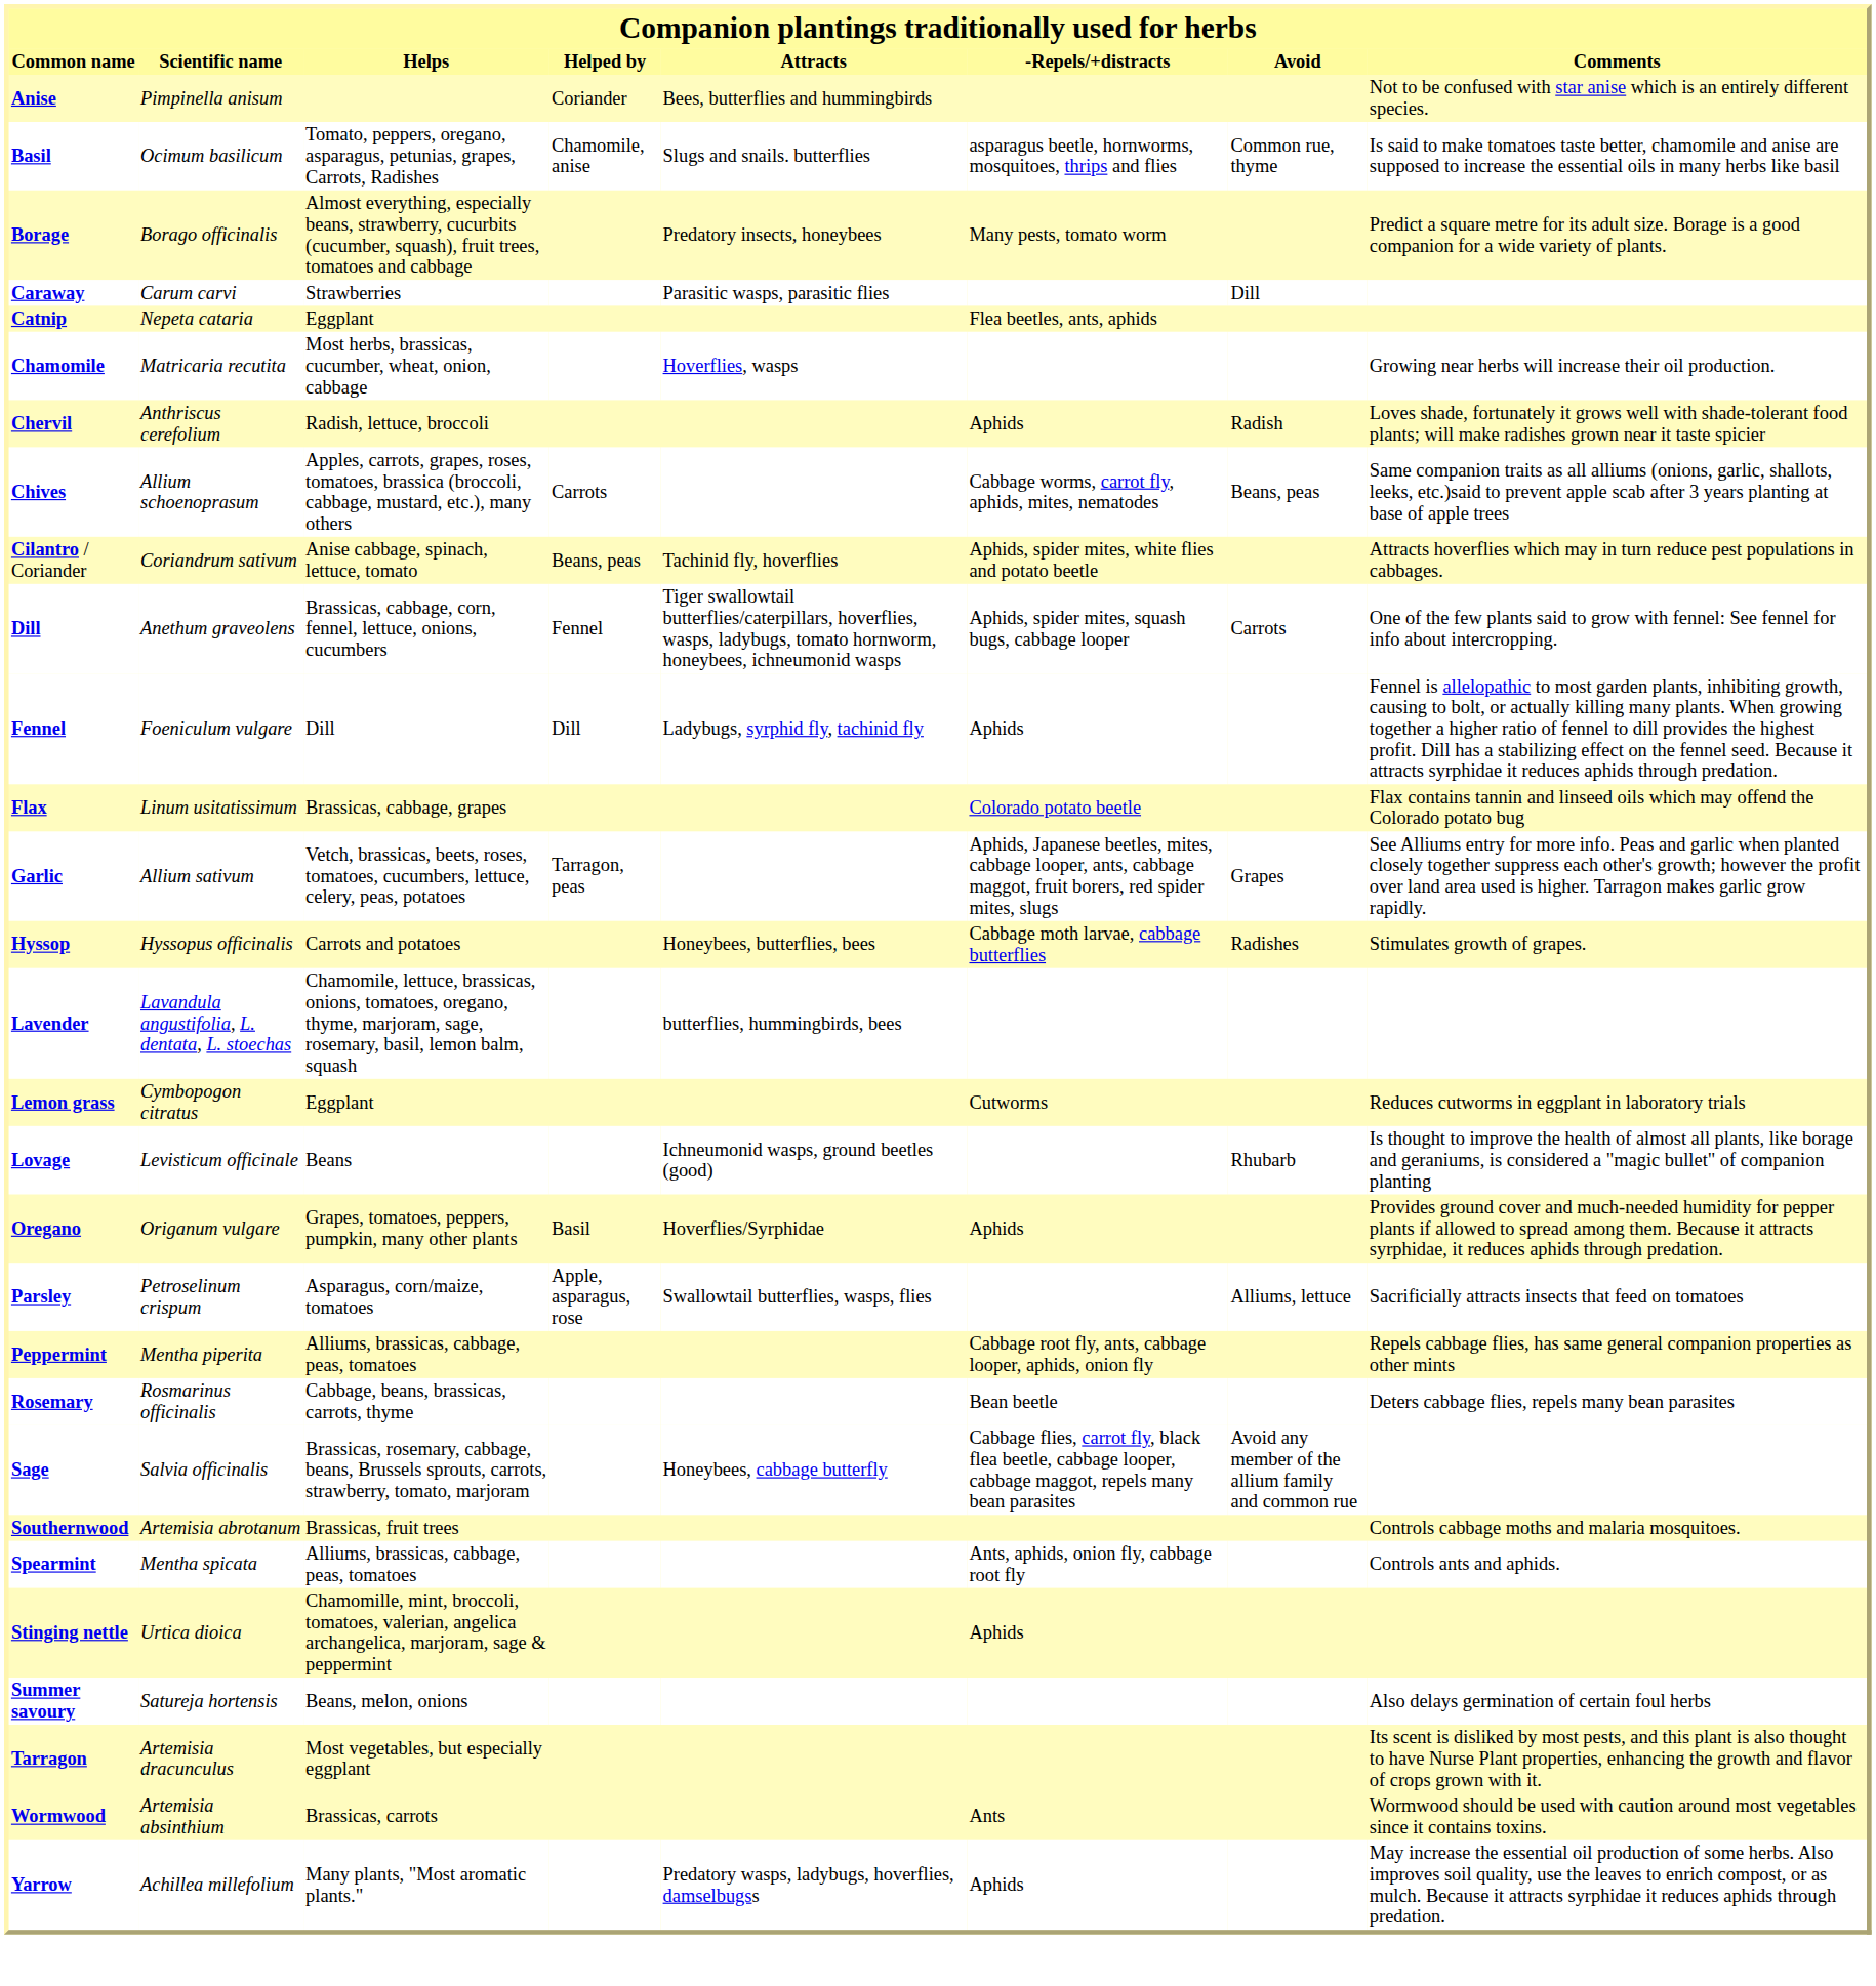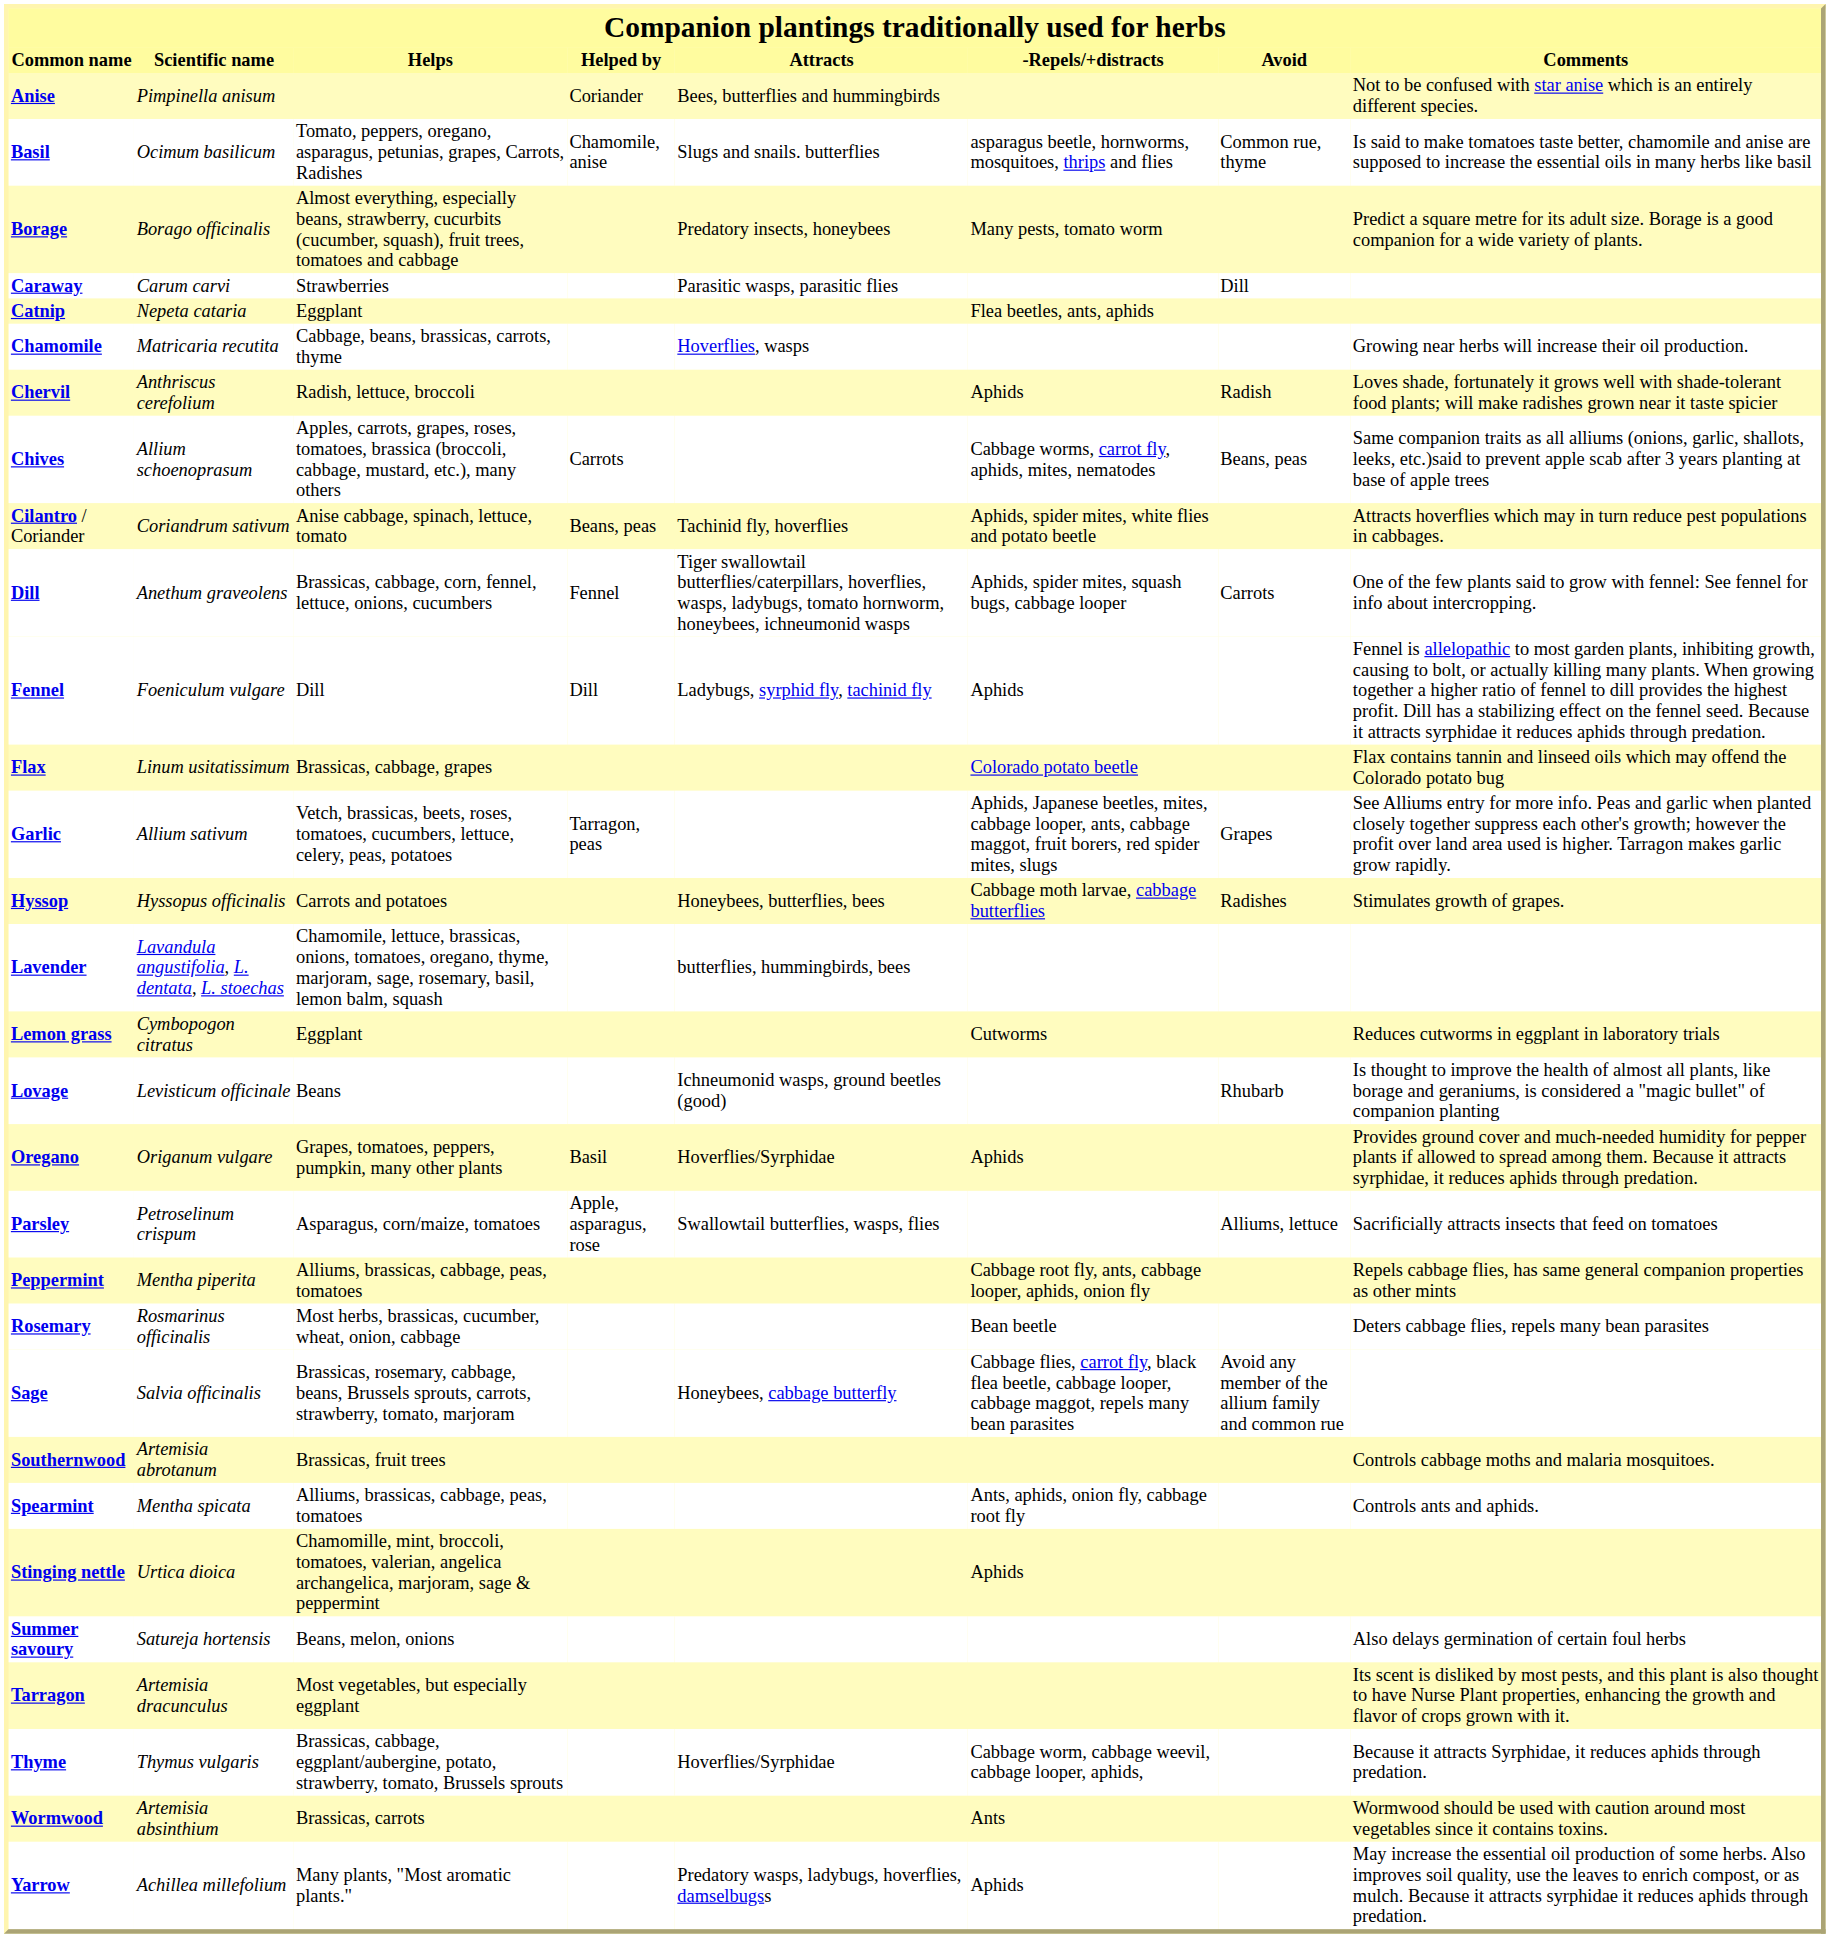Chamomile | Helps: Most herbs, brassicas, cucumber, wheat, onion, cabbage -> Cabbage, beans, brassicas, carrots, thyme
Rosemary | Helps: Cabbage, beans, brassicas, carrots, thyme -> Most herbs, brassicas, cucumber, wheat, onion, cabbage
+ row: Thyme | Thymus vulgaris | Brassicas, cabbage, eggplant/aubergine, potato, strawberry, tomato, Brussels sprouts | Hoverflies/Syrphidae | Cabbage worm, cabbage weevil, cabbage looper, aphids, | Because it attracts Syrphidae, it reduces aphids through predation.
